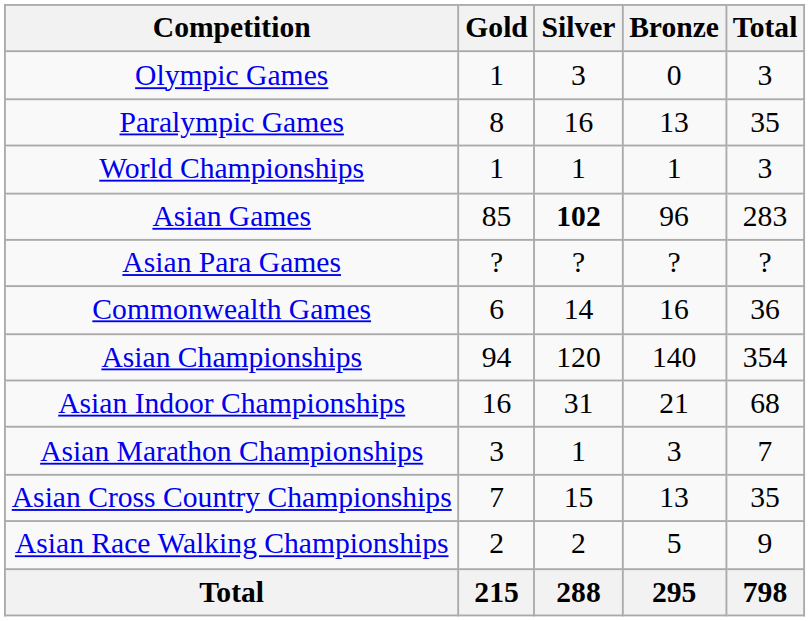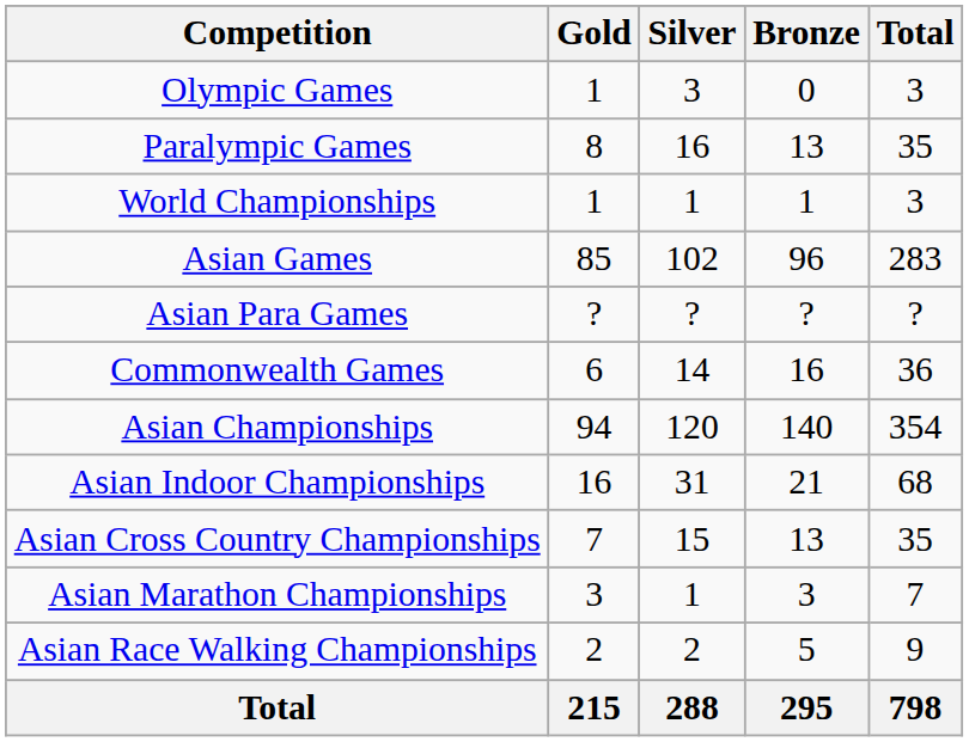Asian Games | Silver: bold -> normal
rows swapped: Asian Marathon Championships <-> Asian Cross Country Championships
